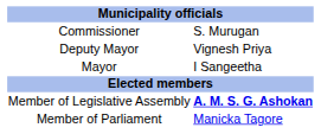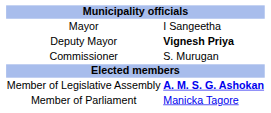rows swapped: Mayor <-> Commissioner
Deputy Mayor | column 2: normal -> bold
